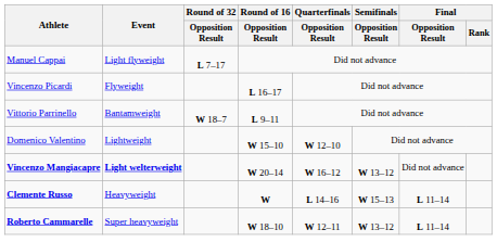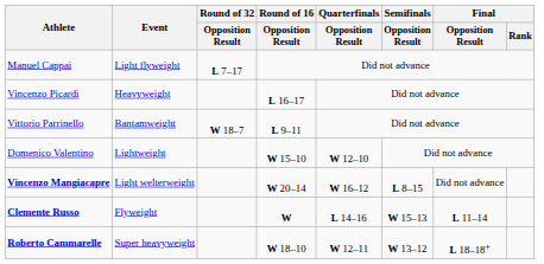Vincenzo Picardi | Event: Flyweight -> Heavyweight
Vincenzo Mangiacapre | Event: bold -> normal
Vincenzo Mangiacapre | Semifinals / Opposition Result: W 13–12 -> L 8–15
Clemente Russo | Event: Heavyweight -> Flyweight
Roberto Cammarelle | Final / Opposition Result: L 11–14 -> L 18–18+
